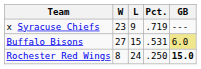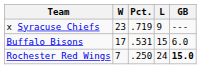columns swapped: L <-> Pct.
Buffalo Bisons | W: 27 -> 17
Buffalo Bisons | GB: khaki background -> no background
Rochester Red Wings | W: 8 -> 7
